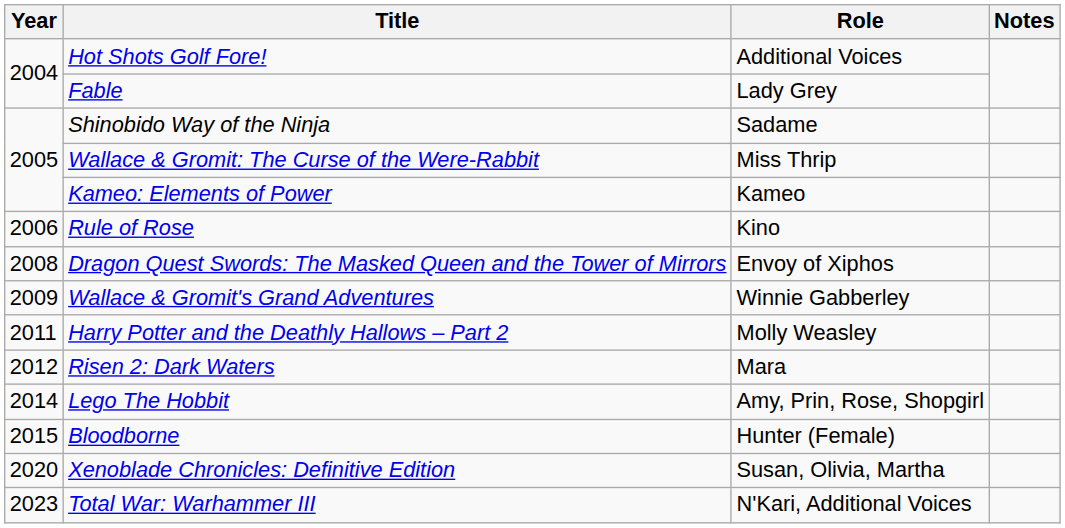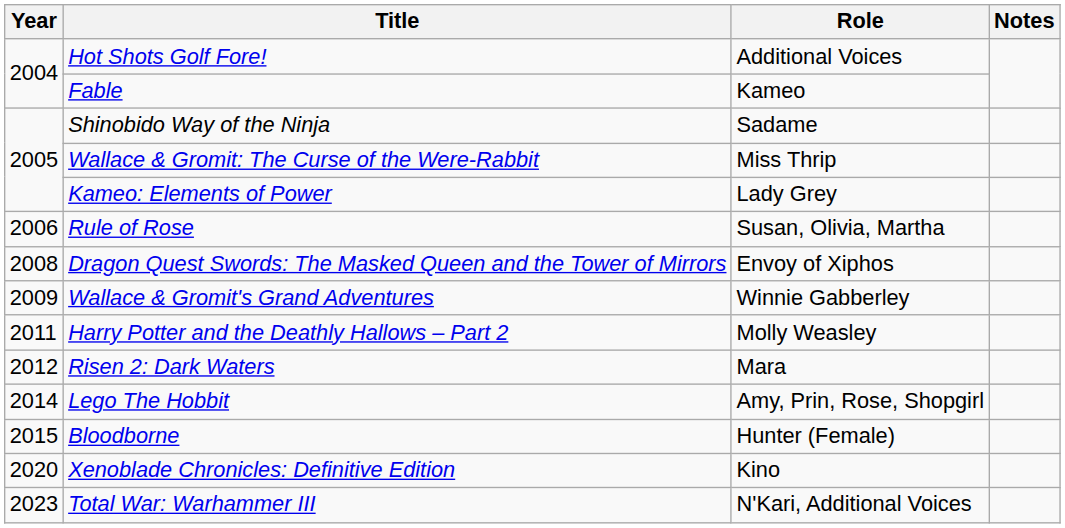Fable | Role: Lady Grey -> Kameo
Kameo: Elements of Power | Role: Kameo -> Lady Grey
Rule of Rose | Role: Kino -> Susan, Olivia, Martha
Xenoblade Chronicles: Definitive Edition | Role: Susan, Olivia, Martha -> Kino
